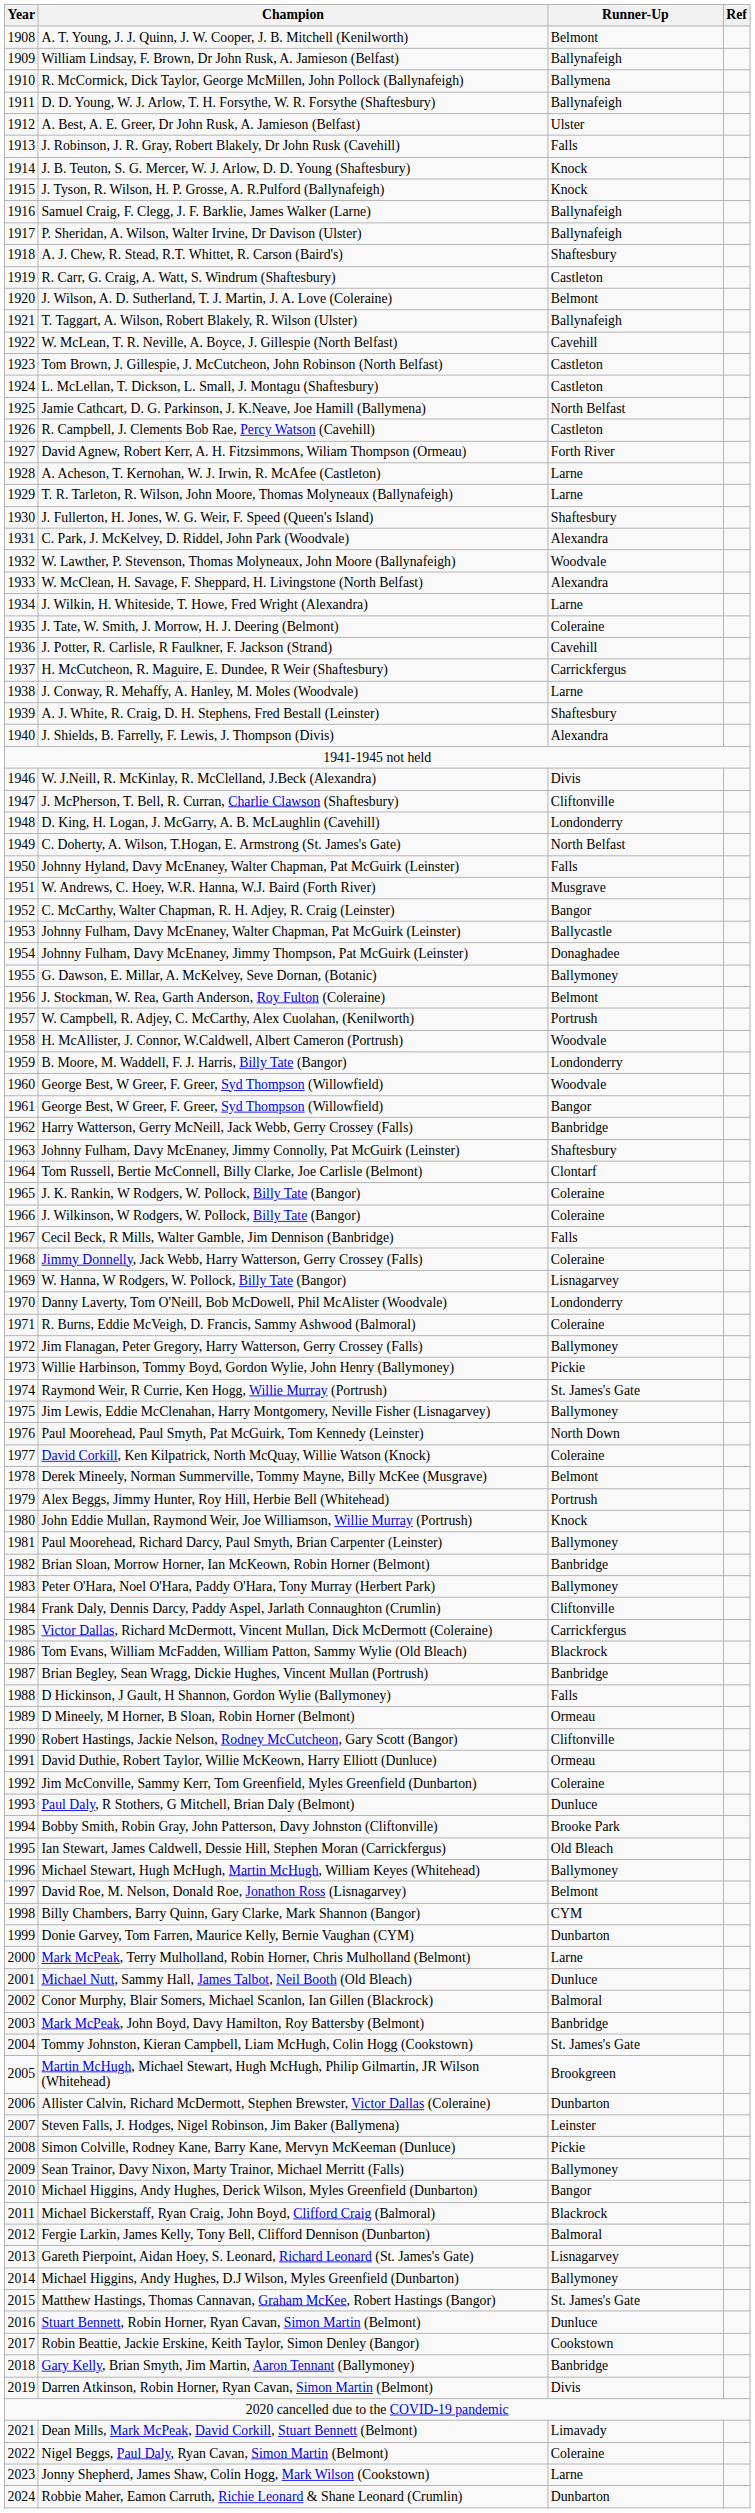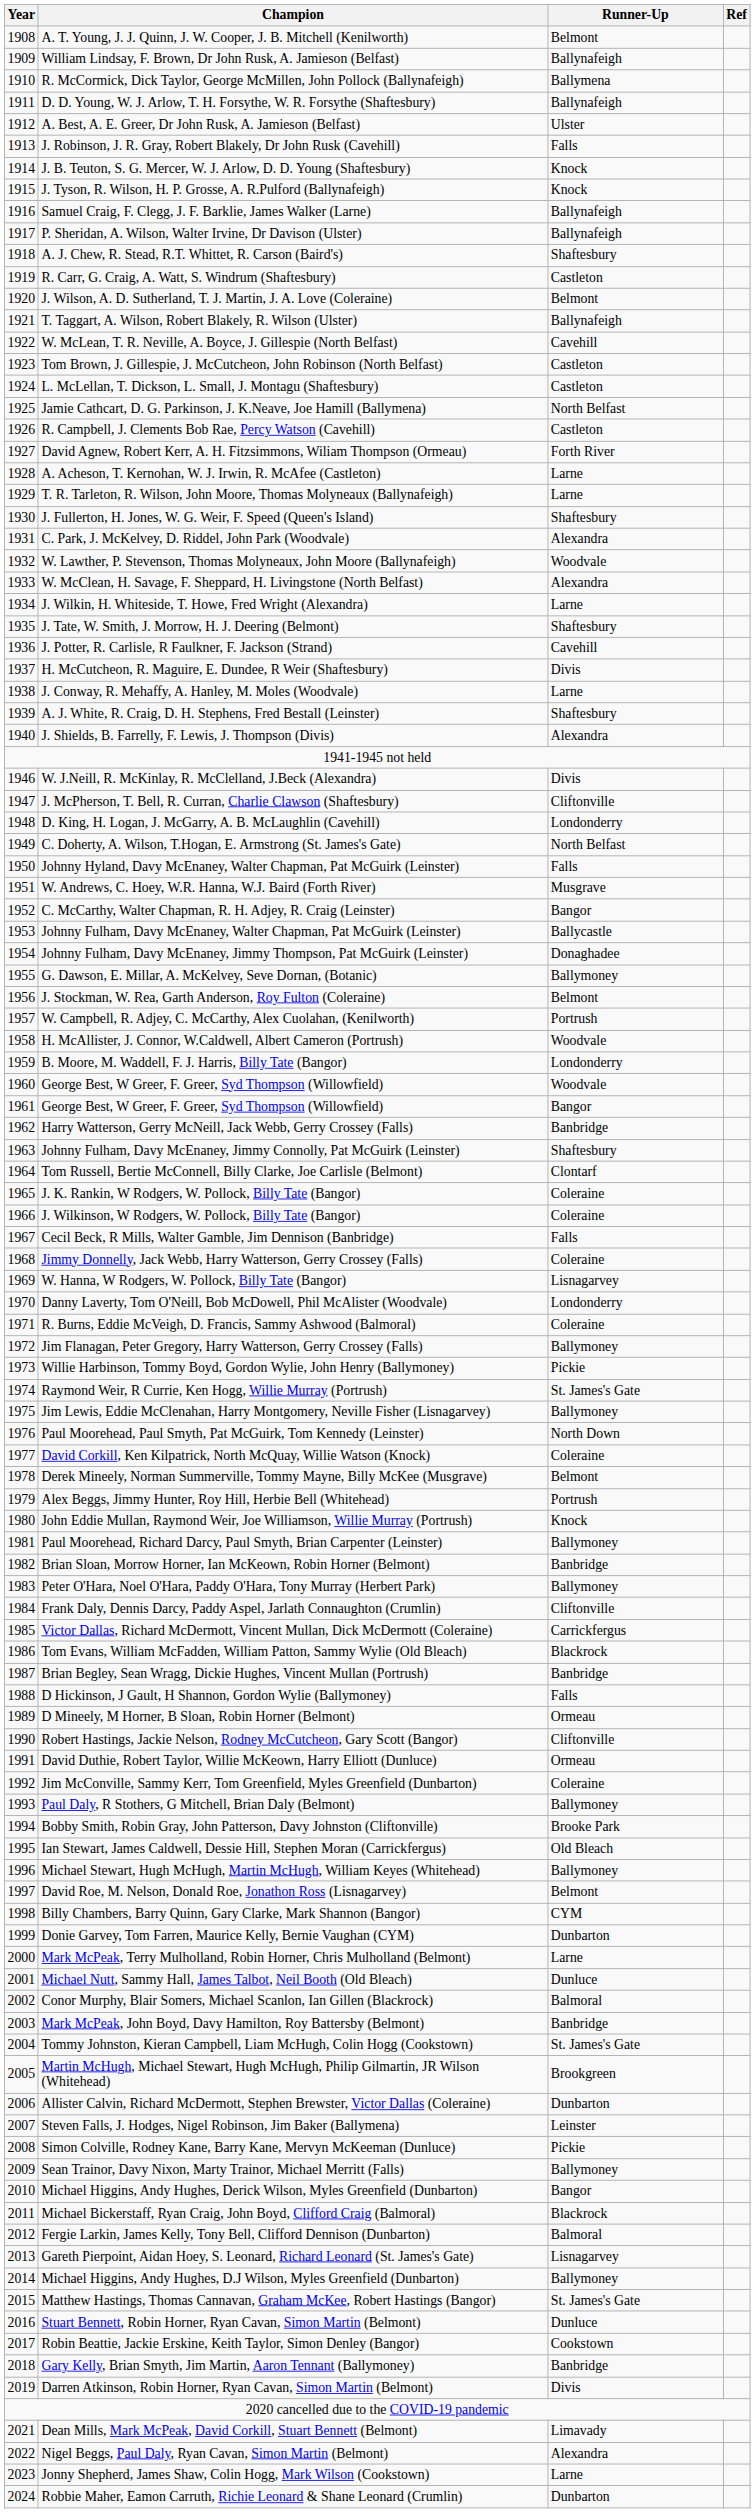J. Tate, W. Smith, J. Morrow, H. J. Deering (Belmont) | Runner-Up: Coleraine -> Shaftesbury
H. McCutcheon, R. Maguire, E. Dundee, R Weir (Shaftesbury) | Runner-Up: Carrickfergus -> Divis
Paul Daly, R Stothers, G Mitchell, Brian Daly (Belmont) | Runner-Up: Dunluce -> Ballymoney
Nigel Beggs, Paul Daly, Ryan Cavan, Simon Martin (Belmont) | Runner-Up: Coleraine -> Alexandra
